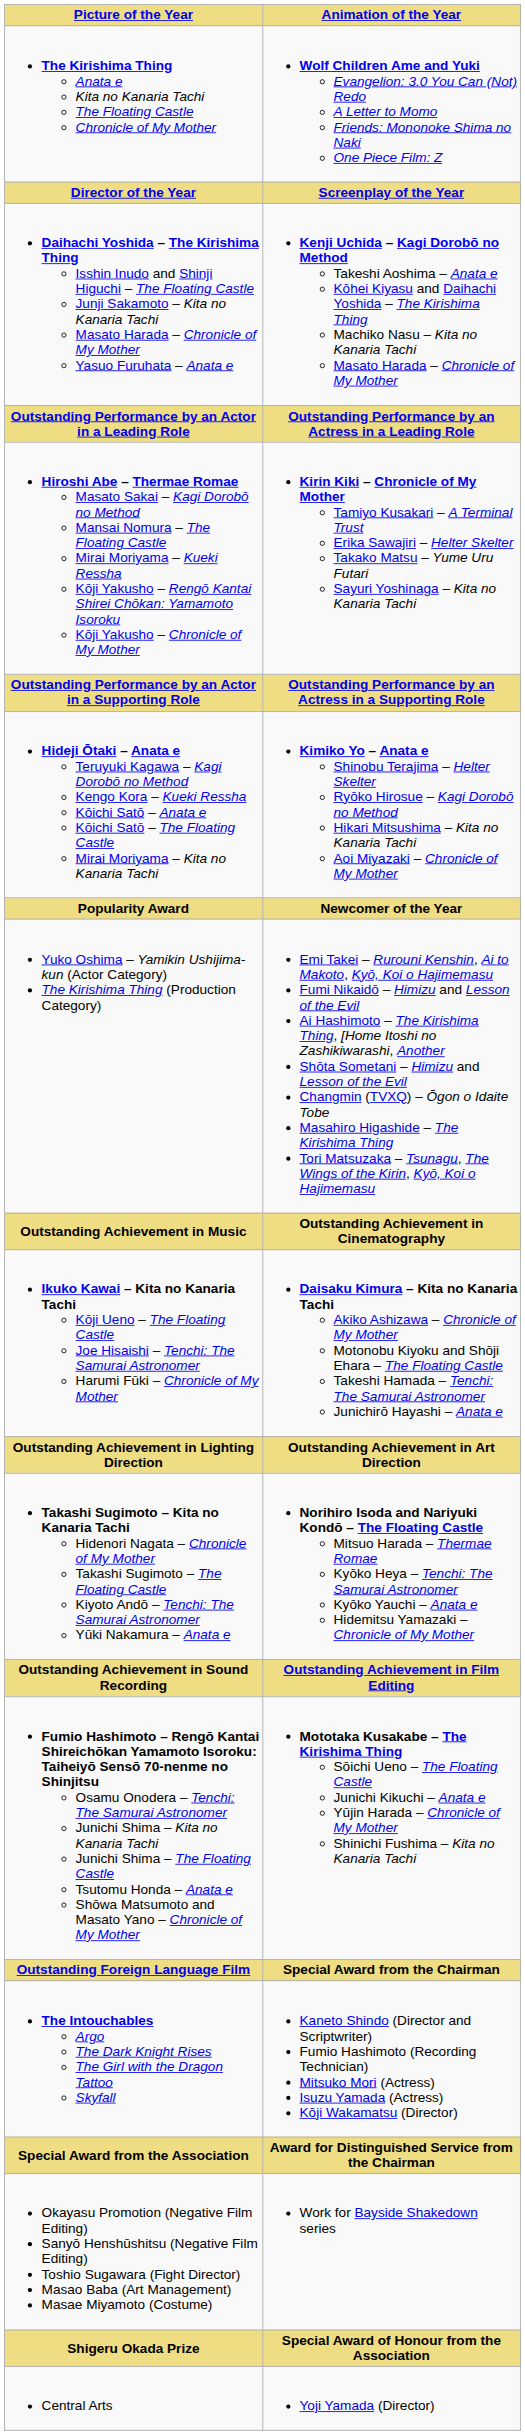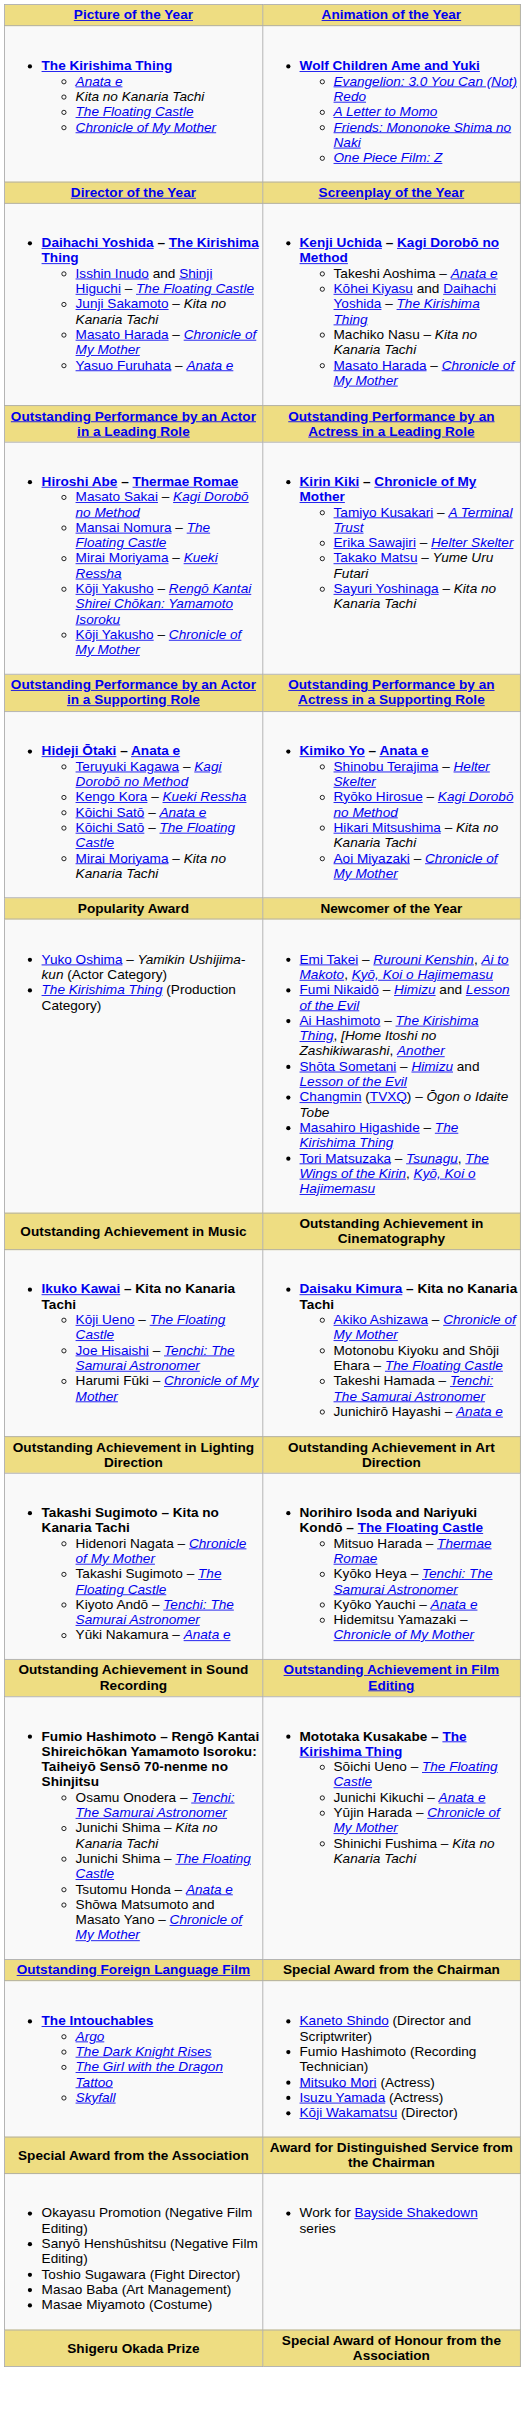- row: Central Arts | Yoji Yamada (Director)
